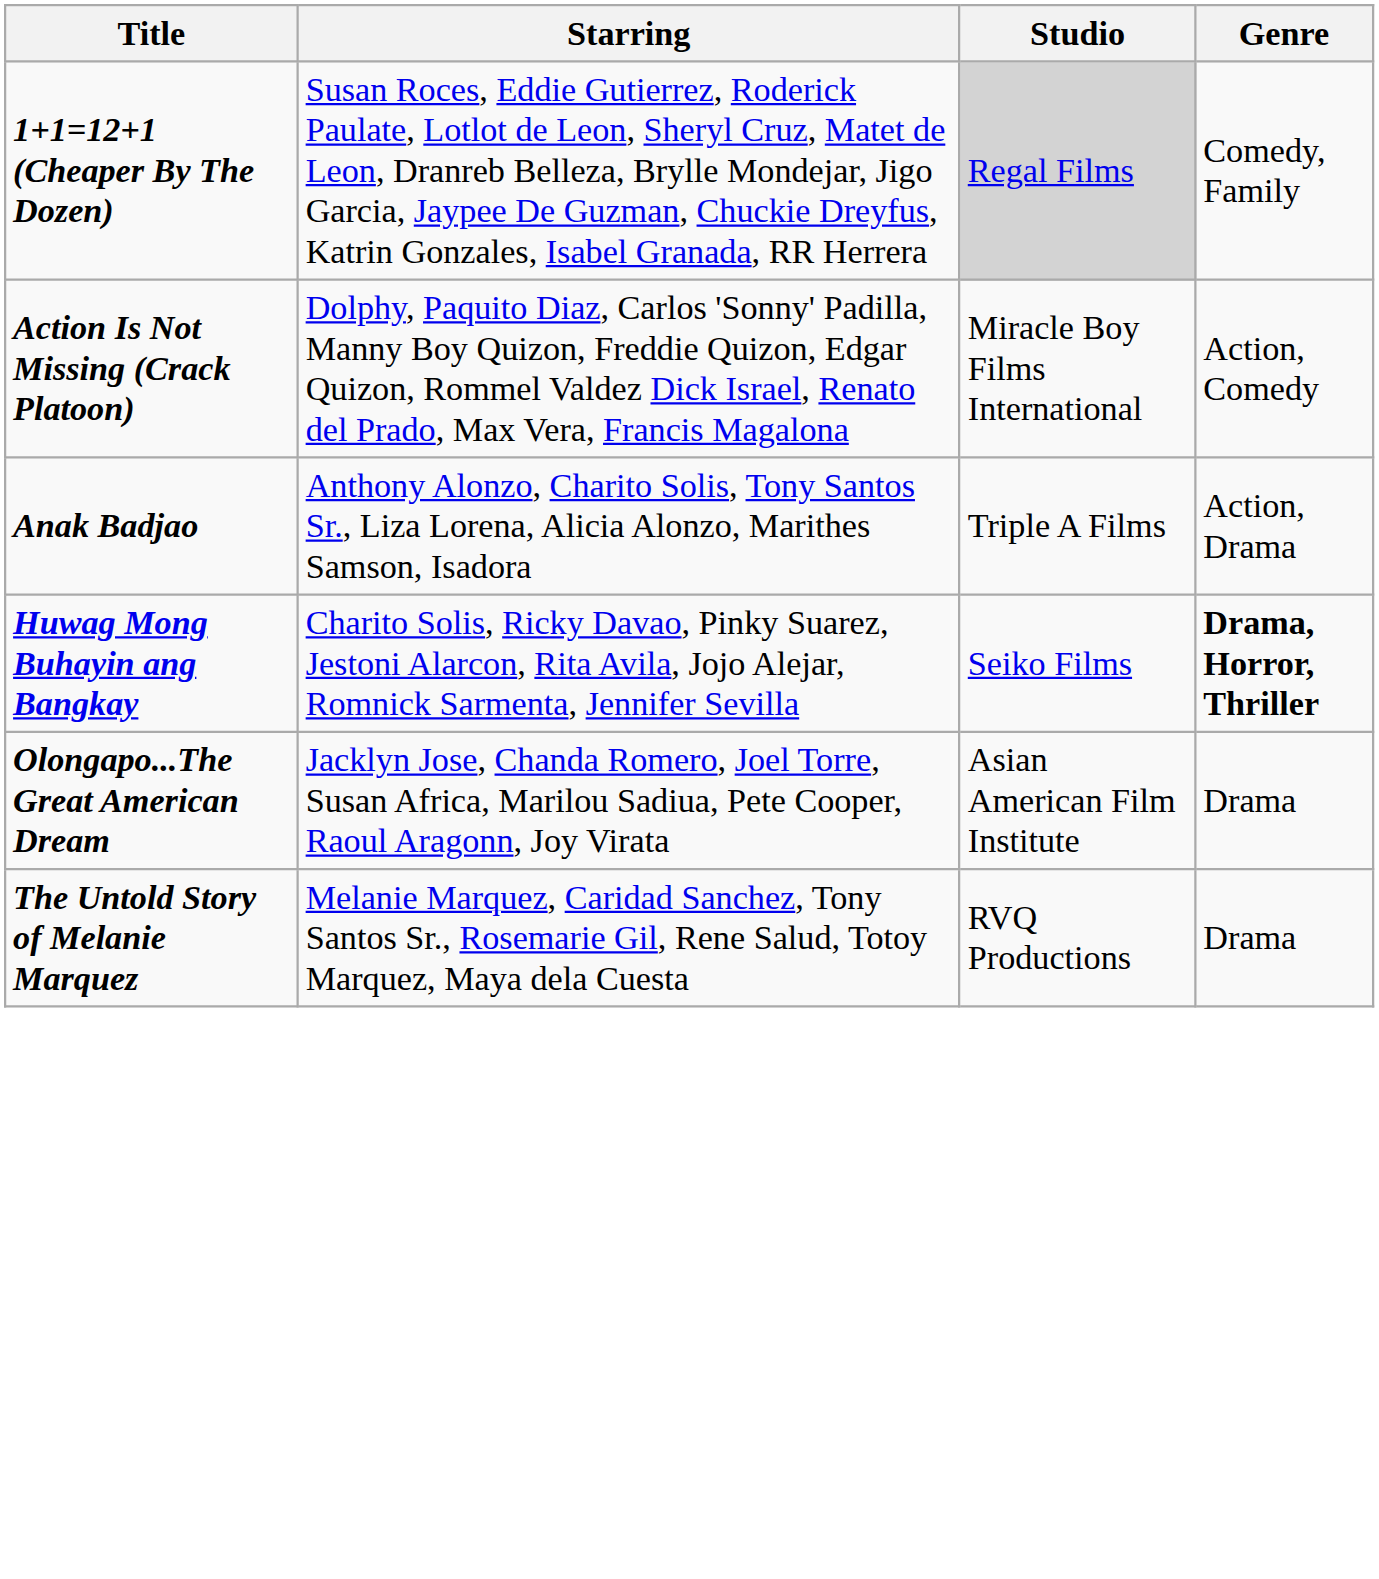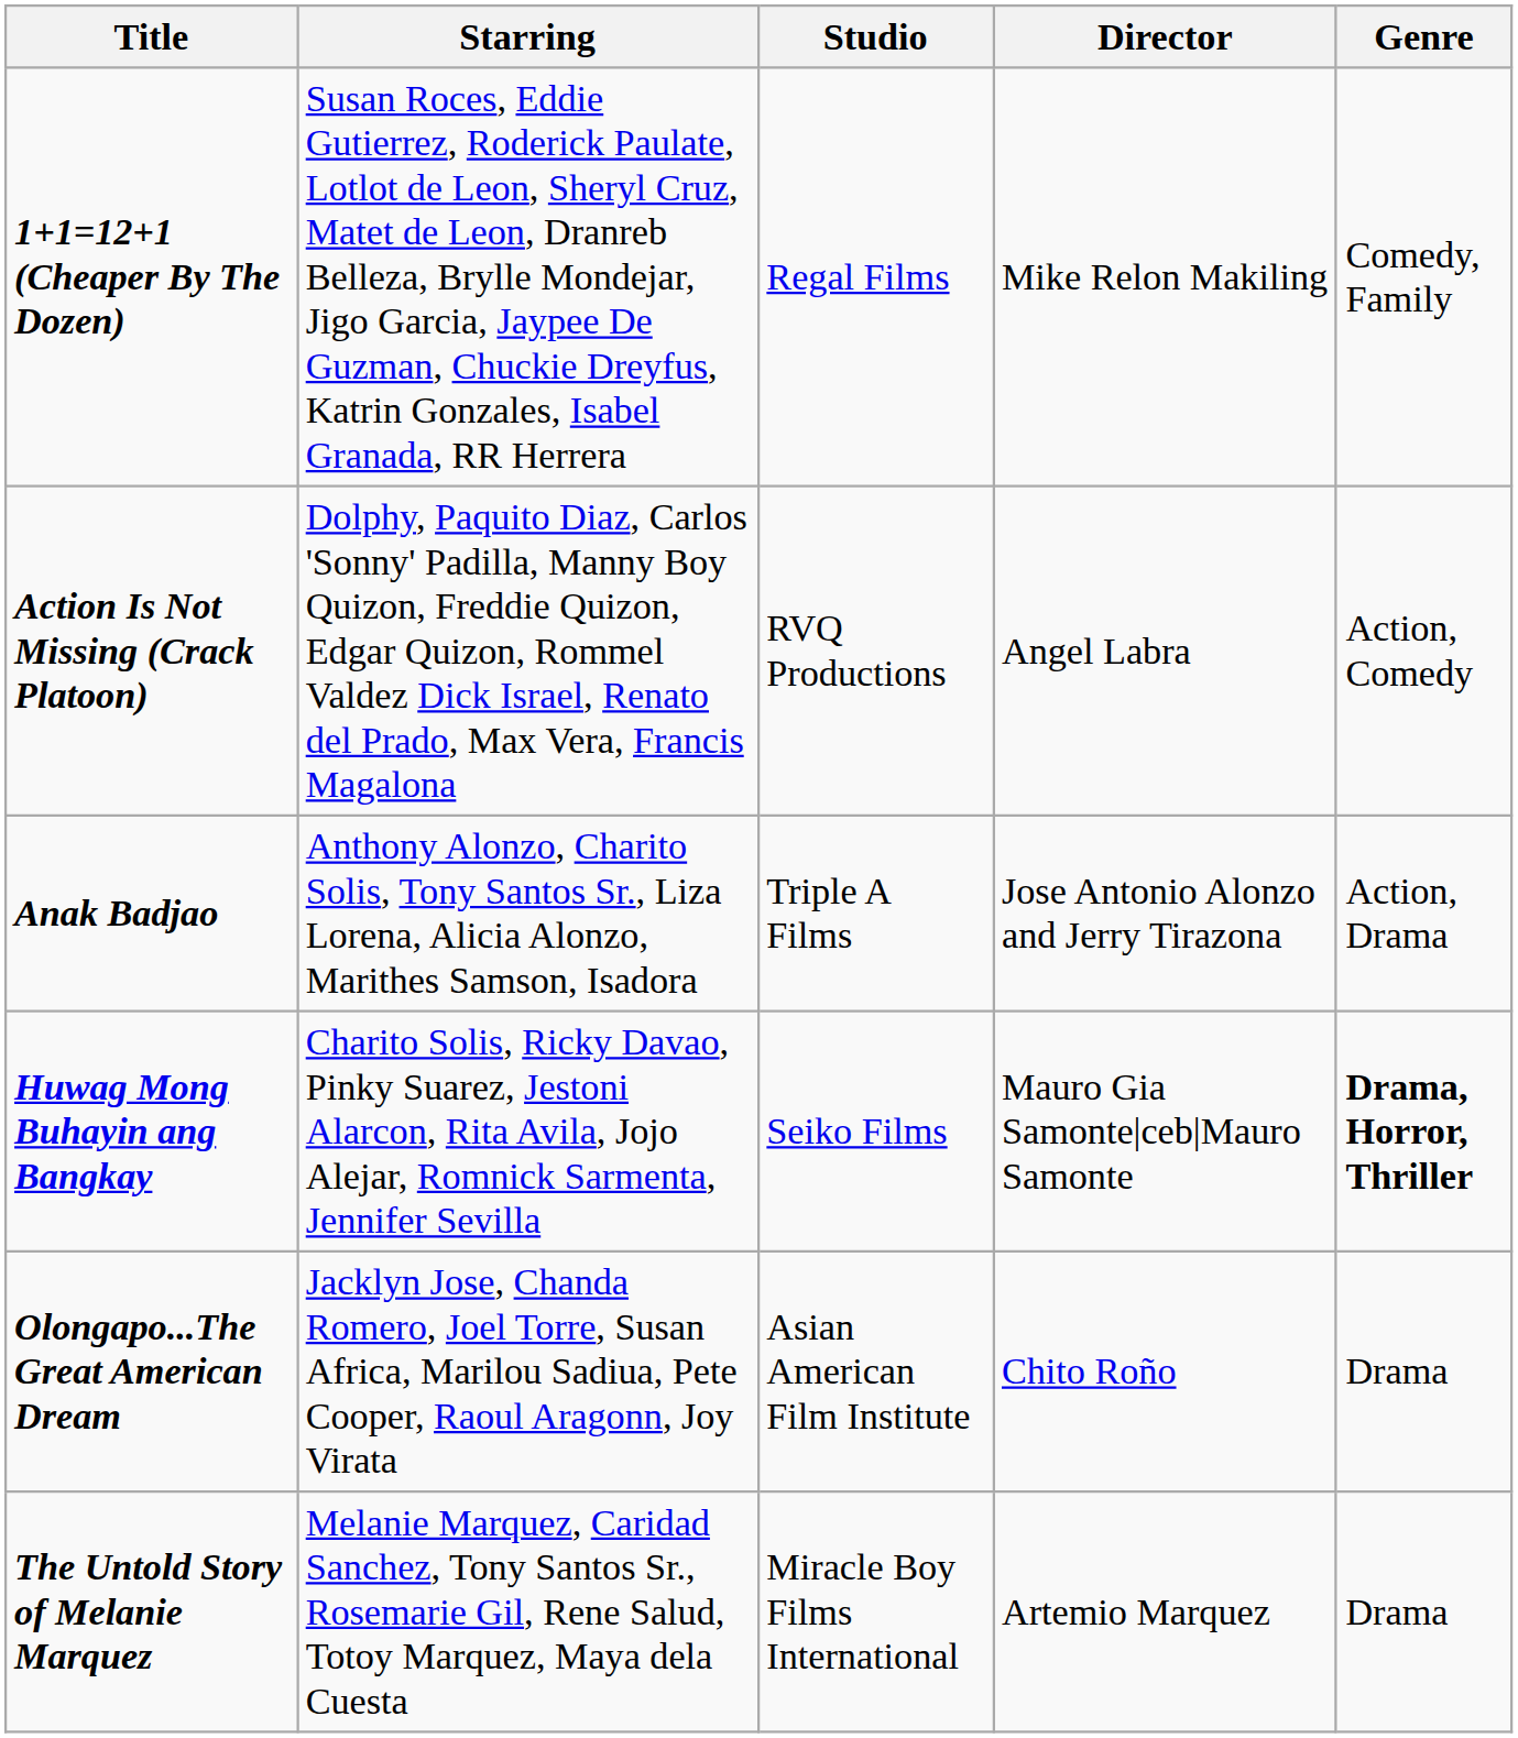+ column: Director | Mike Relon Makiling | Angel Labra | Jose Antonio Alonzo and Jerry Tirazona | Mauro Gia Samonte|ceb|Mauro Samonte | Chito Roño | Artemio Marquez
1+1=12+1 (Cheaper By The Dozen) | Studio: lightgrey background -> no background
Action Is Not Missing (Crack Platoon) | Studio: Miracle Boy Films International -> RVQ Productions
The Untold Story of Melanie Marquez | Studio: RVQ Productions -> Miracle Boy Films International
